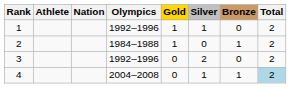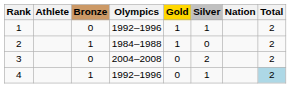columns swapped: Nation <-> Bronze
3 | Olympics: 1992–1996 -> 2004–2008
4 | Olympics: 2004–2008 -> 1992–1996
